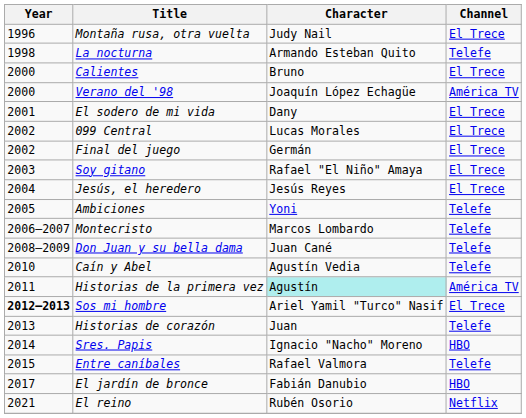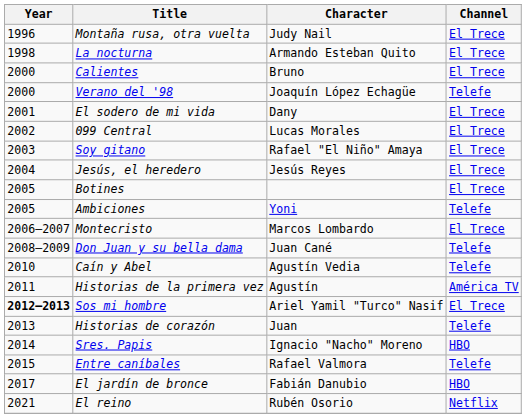La nocturna | Channel: Telefe -> El Trece
Verano del '98 | Channel: América TV -> Telefe
- row: 2002 | Final del juego | Germán | El Trece
+ row: 2005 | Botines | El Trece
Montecristo | Channel: Telefe -> El Trece
Historias de la primera vez | Character: paleturquoise background -> no background
